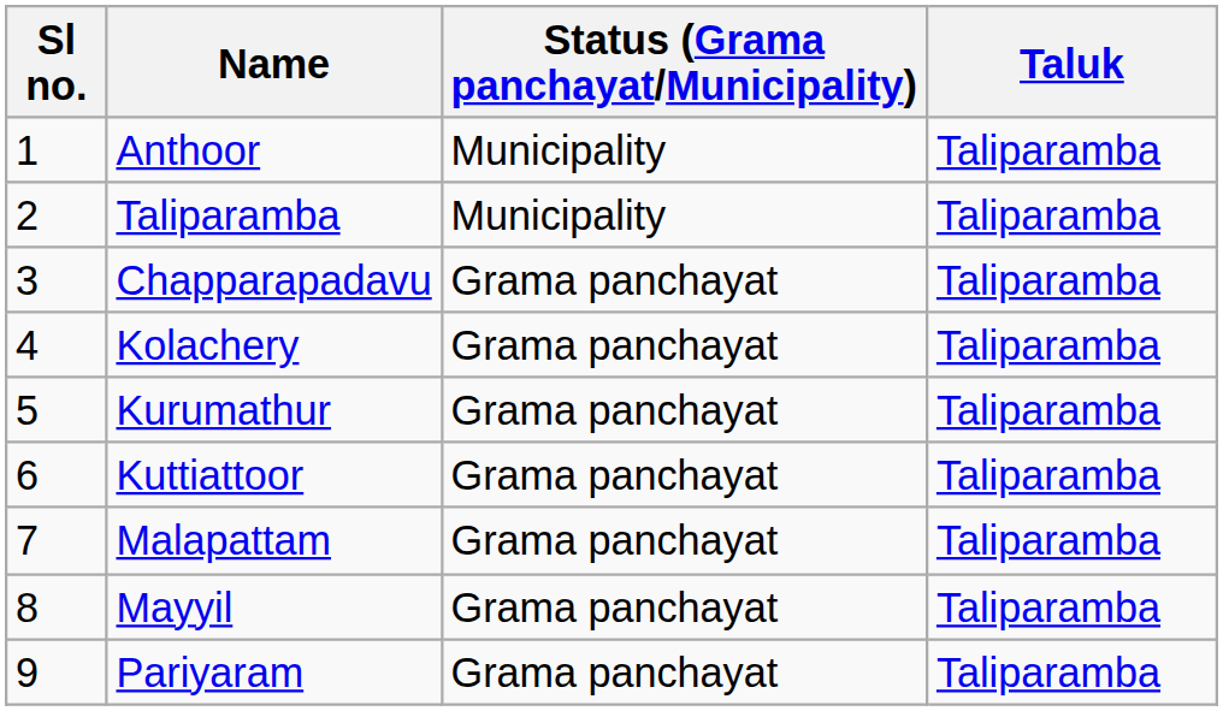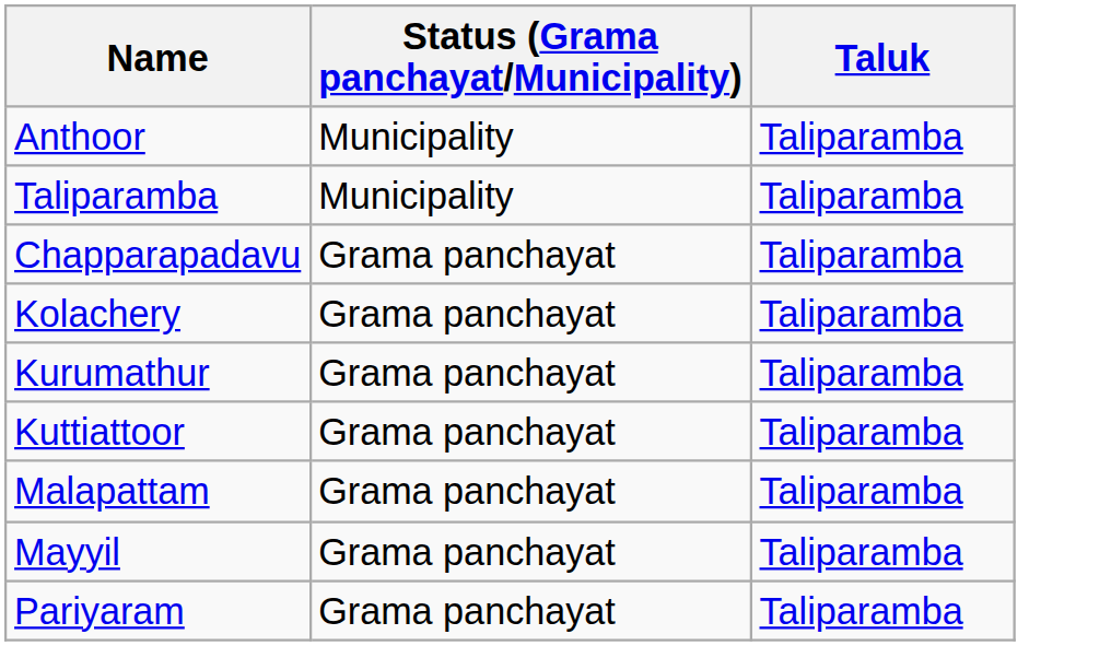- column: Sl no. | 1 | 2 | 3 | 4 | 5 | 6 | 7 | 8 | 9
